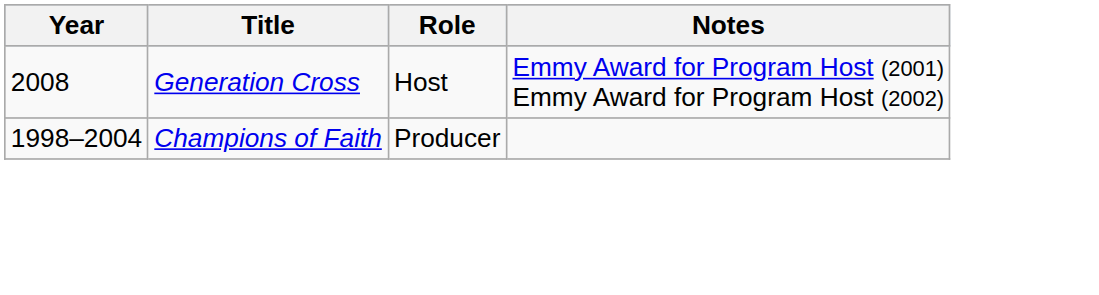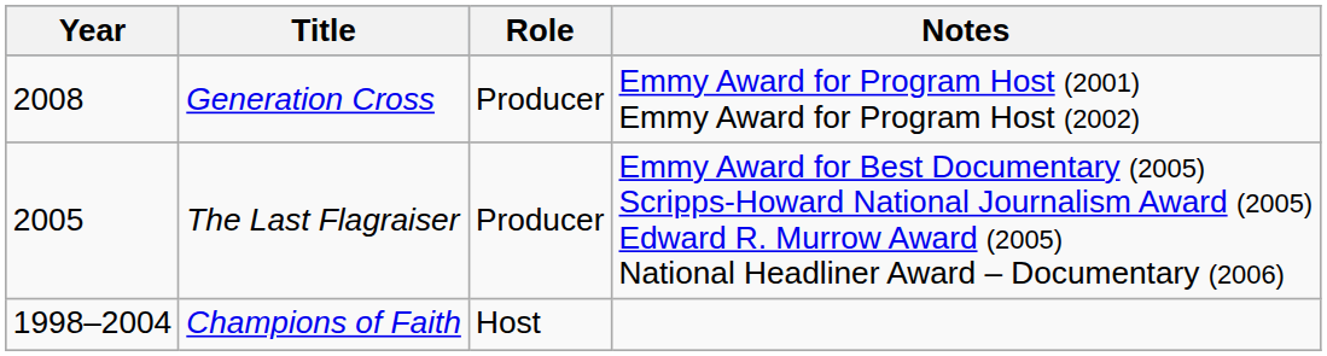Generation Cross | Role: Host -> Producer
+ row: 2005 | The Last Flagraiser | Producer | Emmy Award for Best Documentary (2005) Scripps-Howard National Journalism Award (2005) Edward R. Murrow Award (2005) National Headliner Award – Documentary (2006)
Champions of Faith | Role: Producer -> Host
